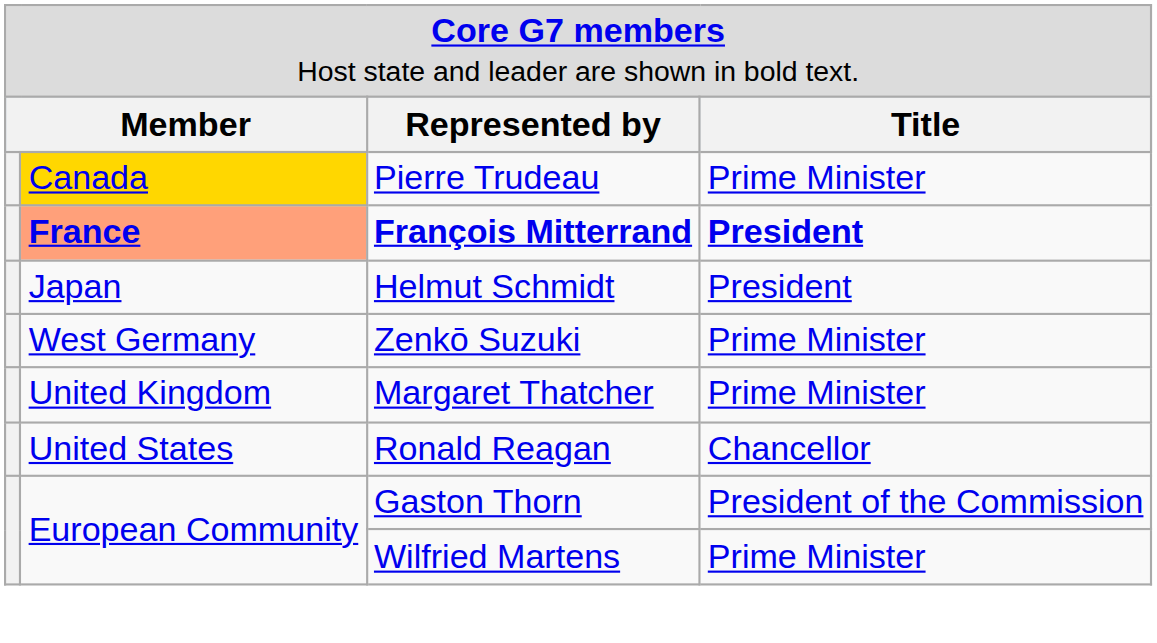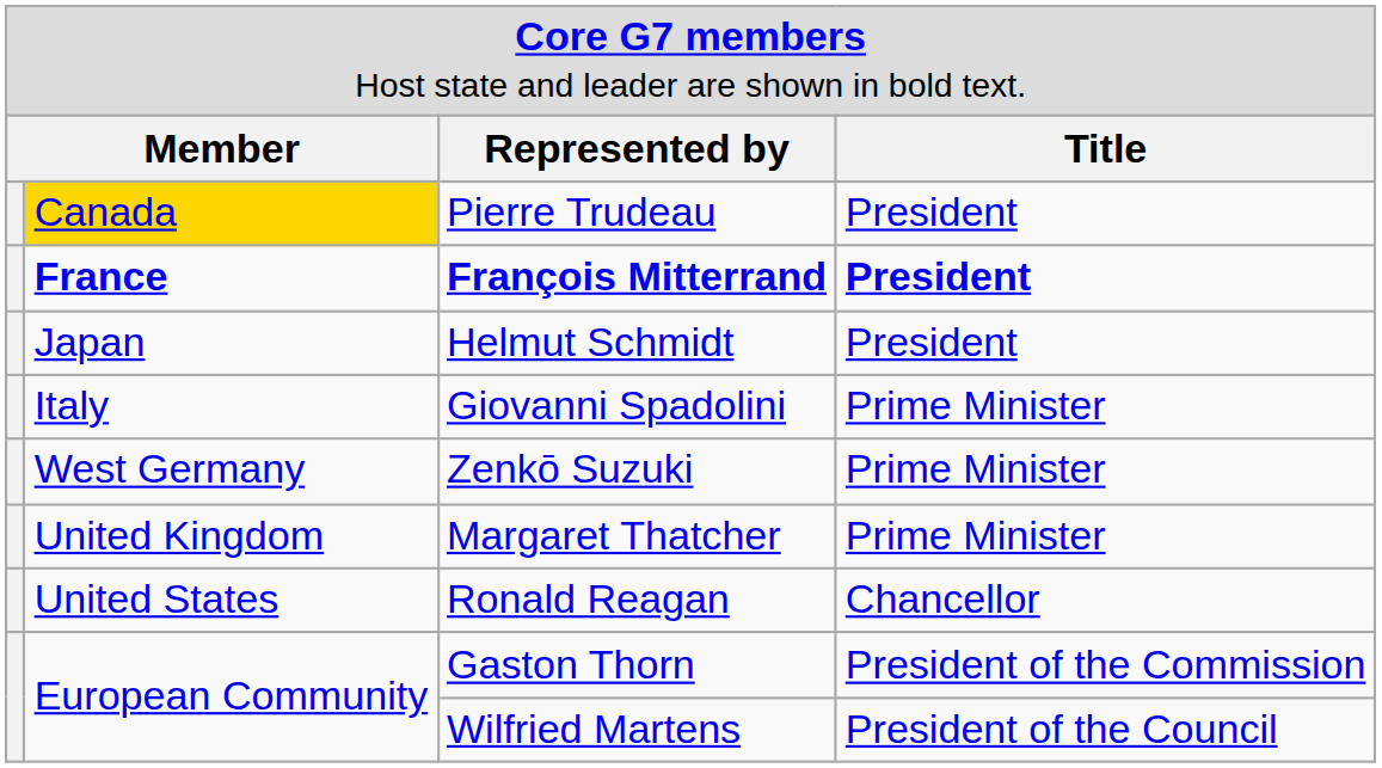Pierre Trudeau | column 4: Prime Minister -> President
François Mitterrand | column 2: lightsalmon background -> no background
+ row: Italy | Giovanni Spadolini | Prime Minister
Wilfried Martens | column 4: Prime Minister -> President of the Council
